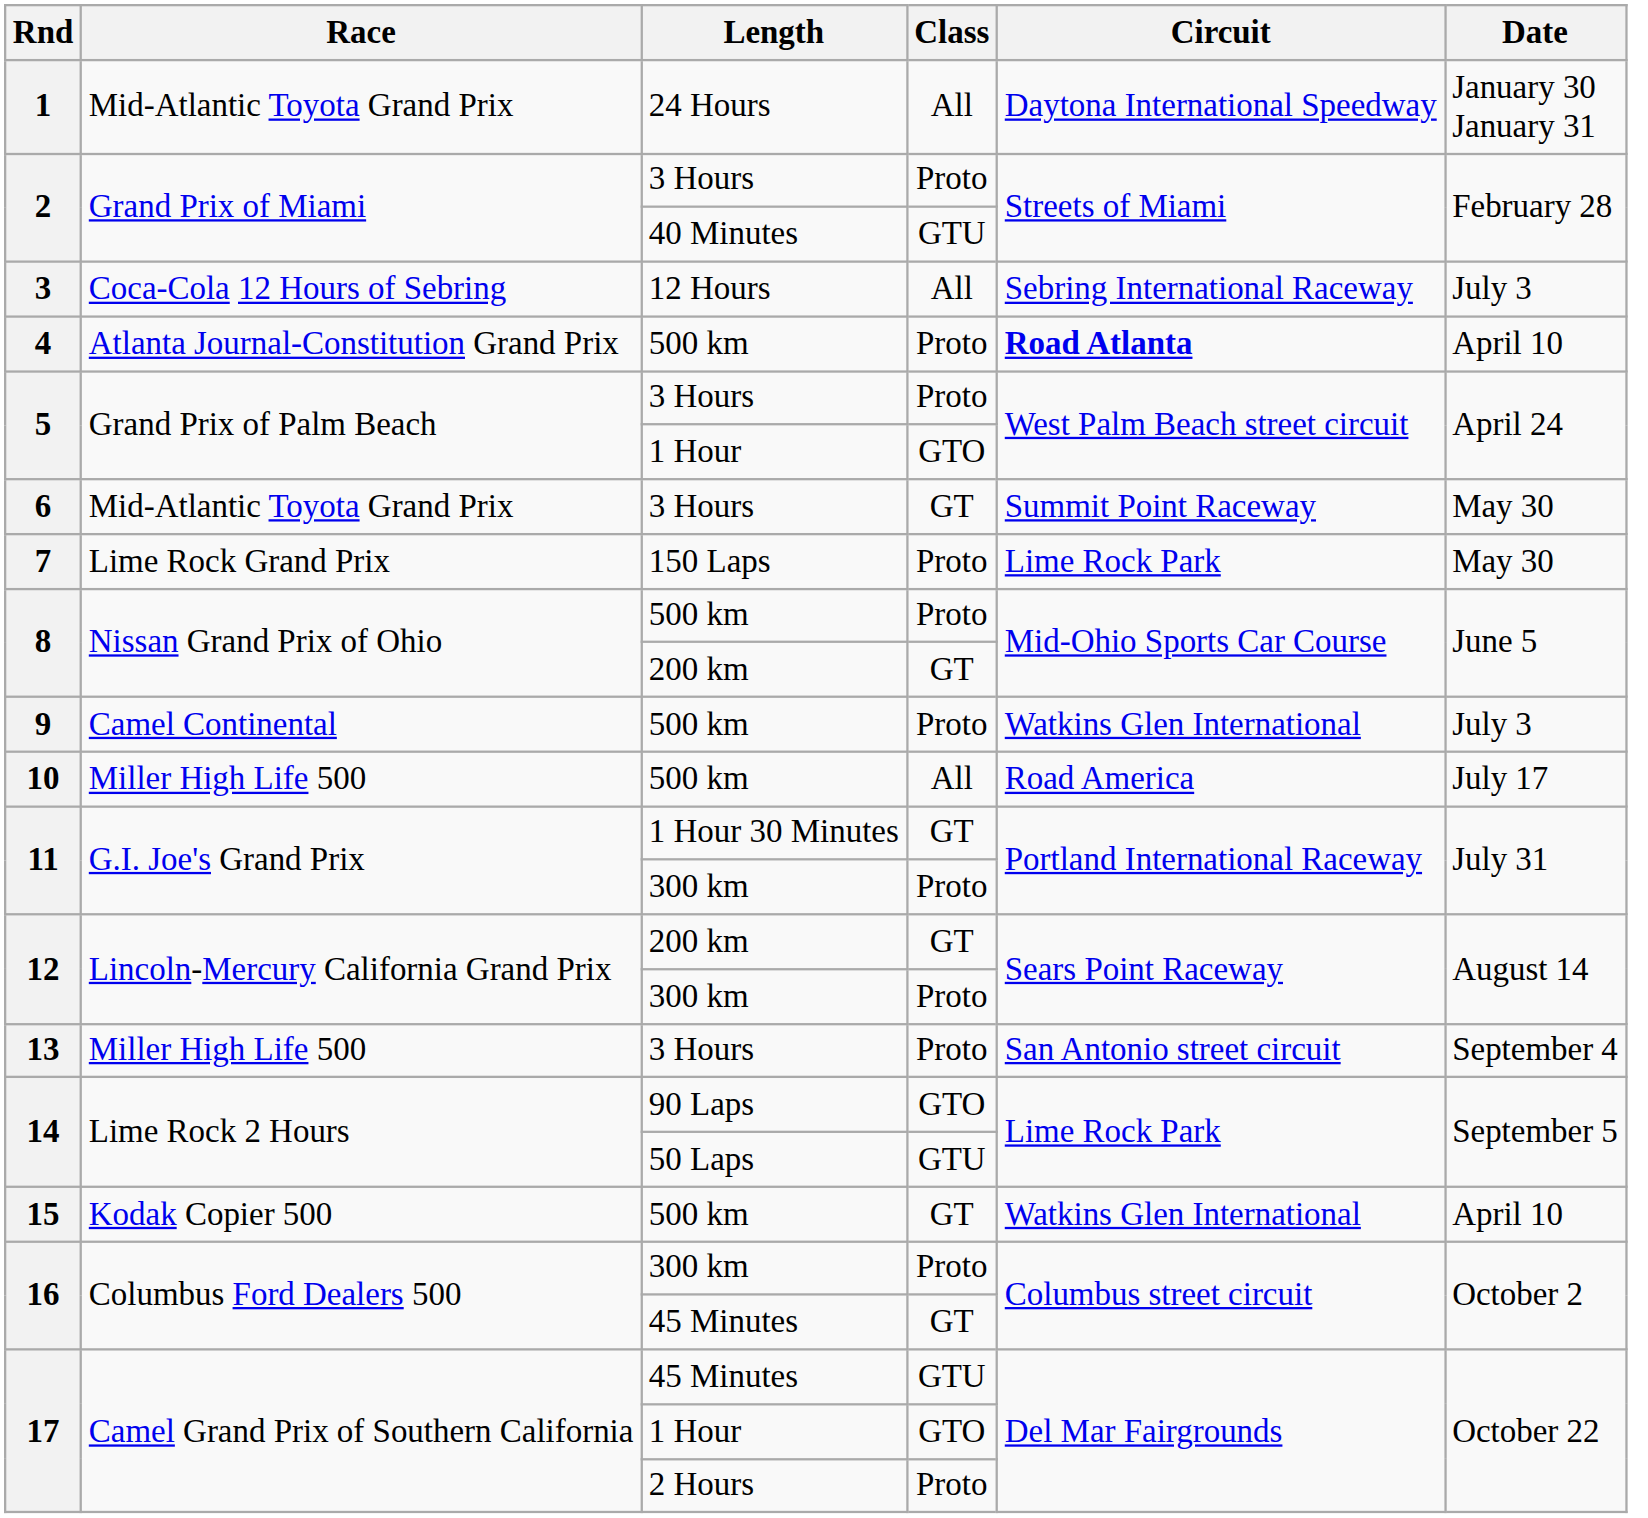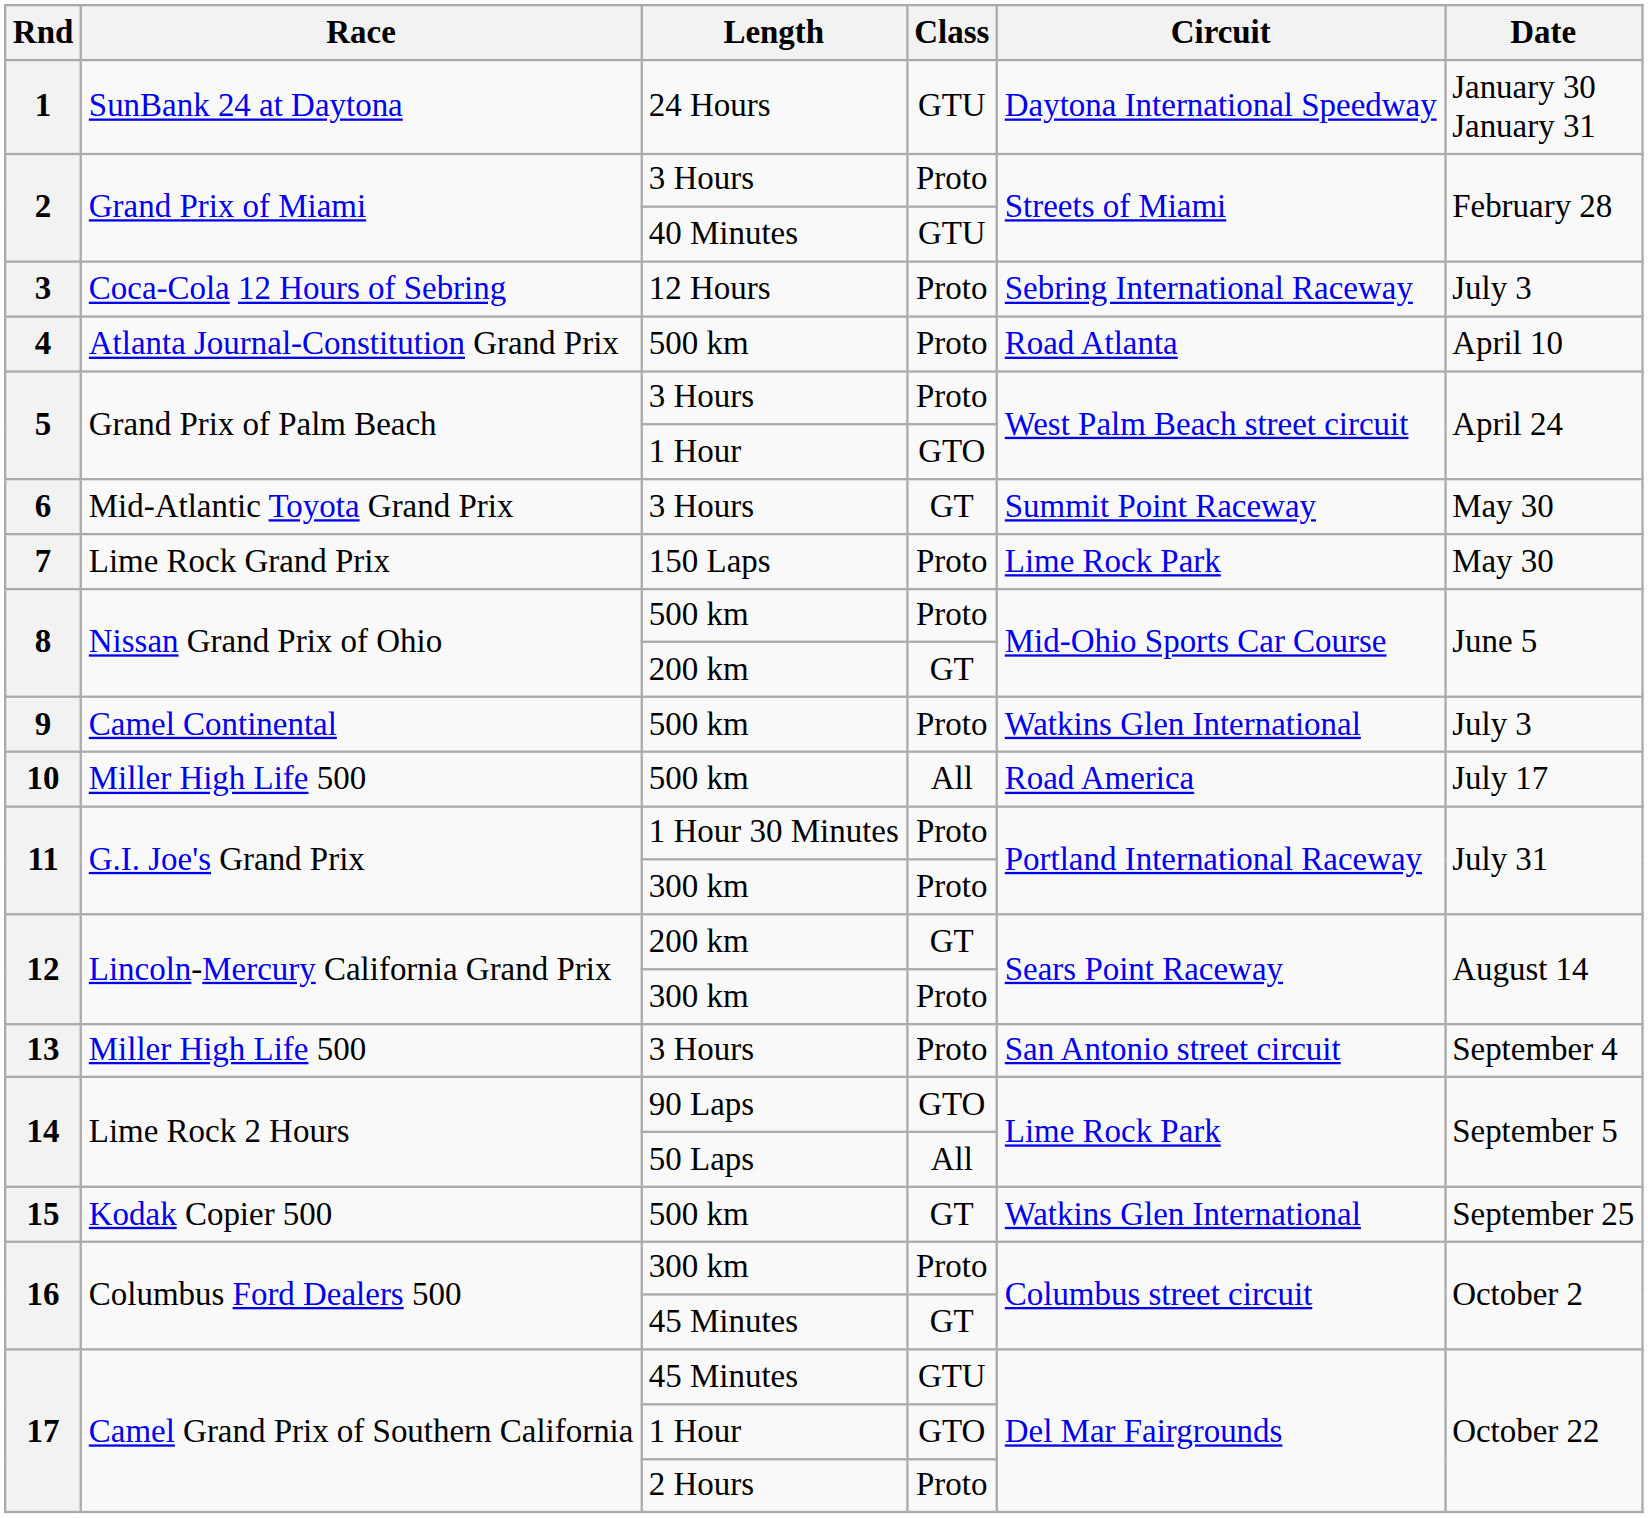1 | Race: Mid-Atlantic Toyota Grand Prix -> SunBank 24 at Daytona
1 | Class: All -> GTU
3 | Class: All -> Proto
4 | Circuit: bold -> normal
11 / 1 Hour 30 Minutes | Class: GT -> Proto
14 / 50 Laps | Class: GTU -> All
15 | Date: April 10 -> September 25
